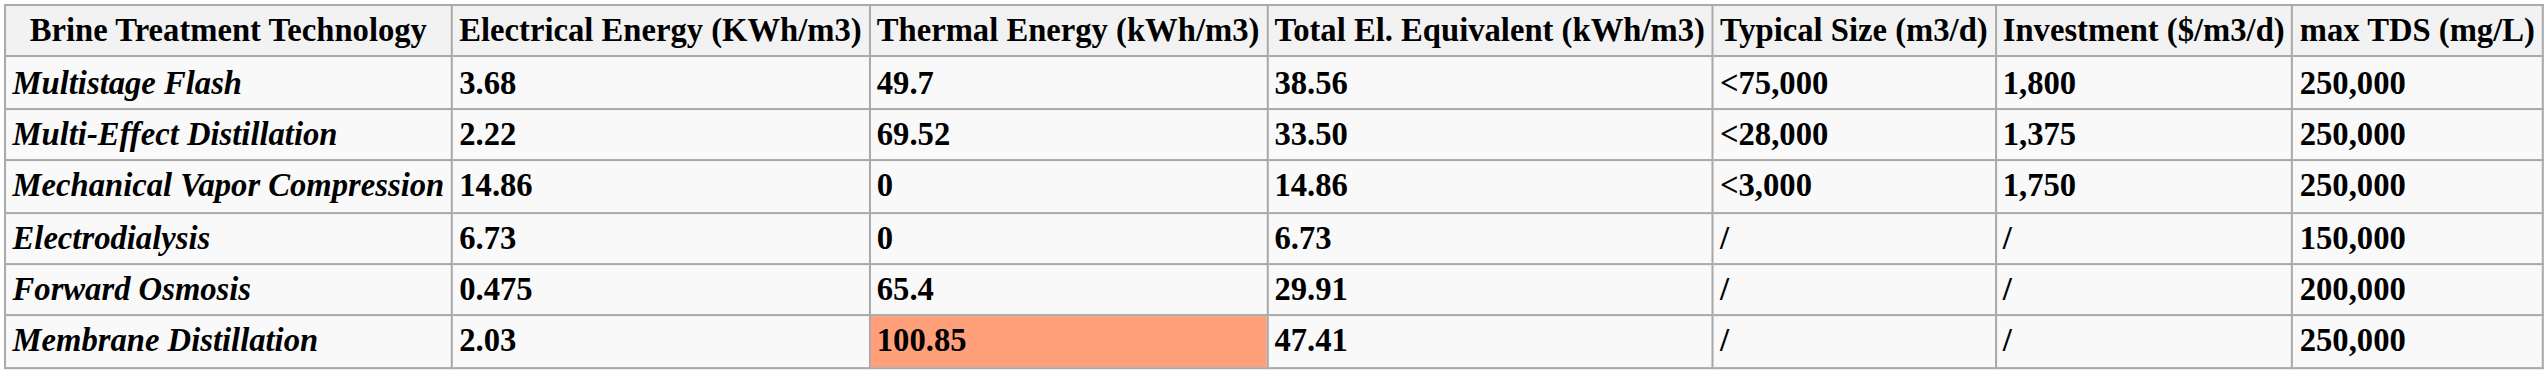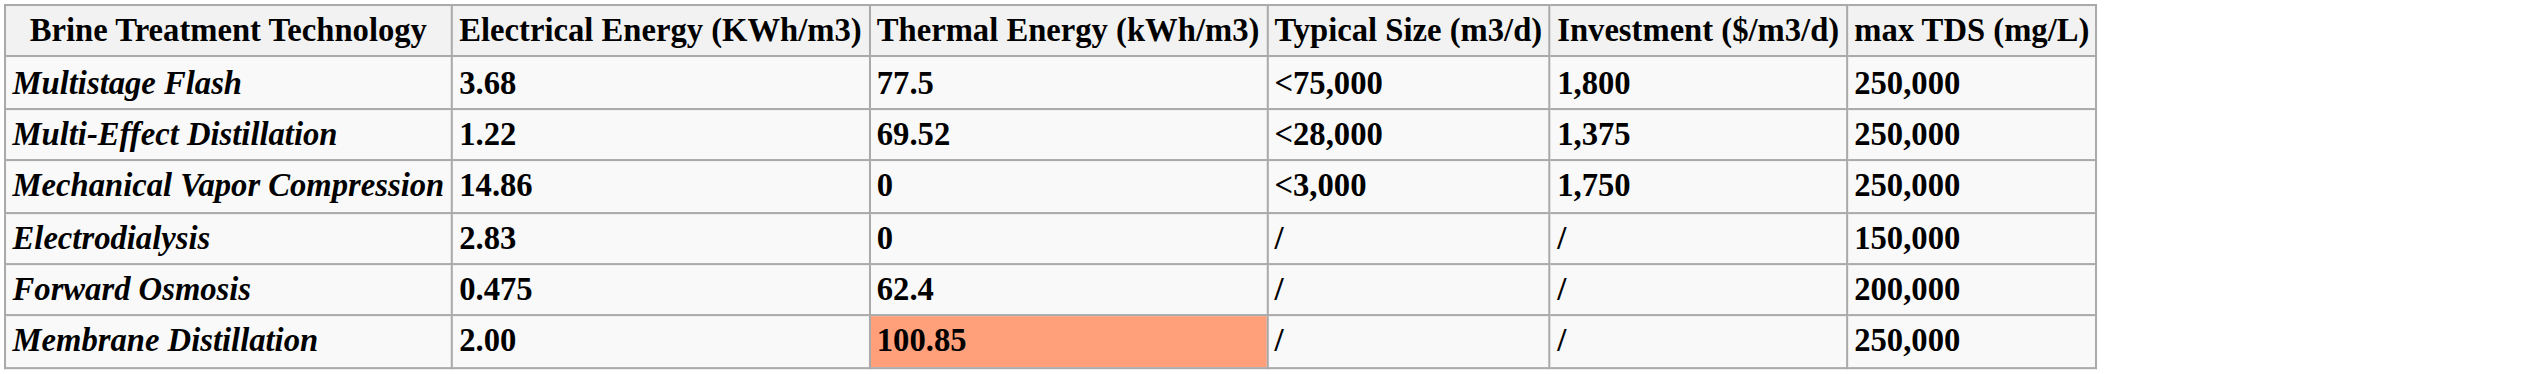- column: Total El. Equivalent (kWh/m3) | 38.56 | 33.50 | 14.86 | 6.73 | 29.91 | 47.41
Multistage Flash | Thermal Energy (kWh/m3): 49.7 -> 77.5
Multi-Effect Distillation | Electrical Energy (KWh/m3): 2.22 -> 1.22
Electrodialysis | Electrical Energy (KWh/m3): 6.73 -> 2.83
Forward Osmosis | Thermal Energy (kWh/m3): 65.4 -> 62.4
Membrane Distillation | Electrical Energy (KWh/m3): 2.03 -> 2.00
